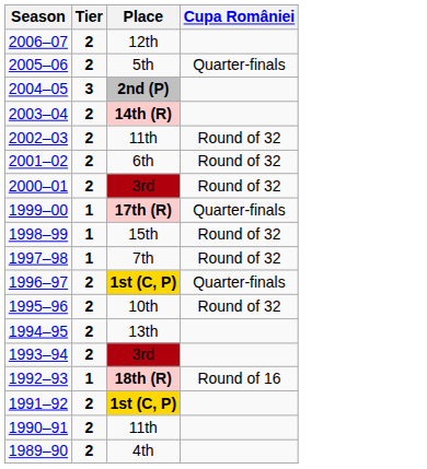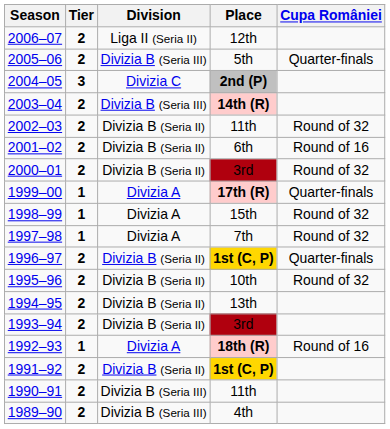+ column: Division | Liga II (Seria II) | Divizia B (Seria III) | Divizia C | Divizia B (Seria III) | Divizia B (Seria II) | Divizia B (Seria II) | Divizia B (Seria II) | Divizia A | Divizia A | Divizia A | Divizia B (Seria II) | Divizia B (Seria II) | Divizia B (Seria II) | Divizia B (Seria II) | Divizia A | Divizia B (Seria II) | Divizia B (Seria III) | Divizia B (Seria III)
2001–02 | Cupa României: Round of 32 -> Round of 16
